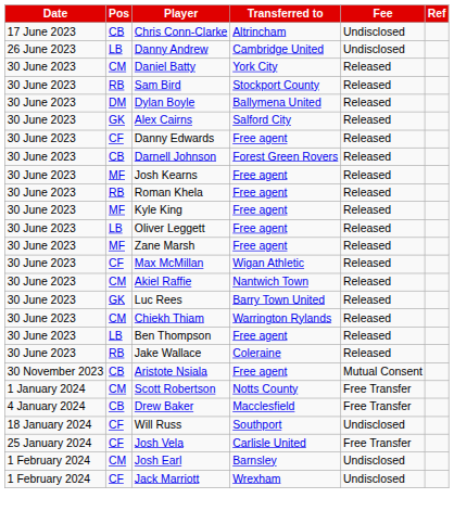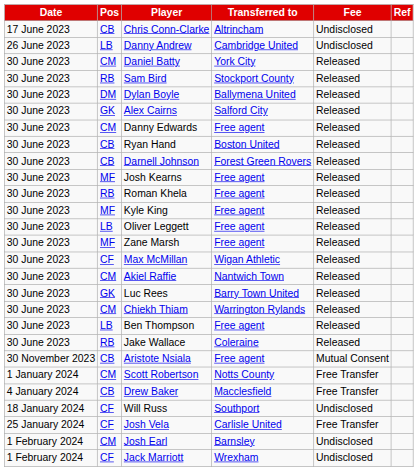Danny Edwards | Pos: CF -> CM
+ row: 30 June 2023 | CB | Ryan Hand | Boston United | Released
